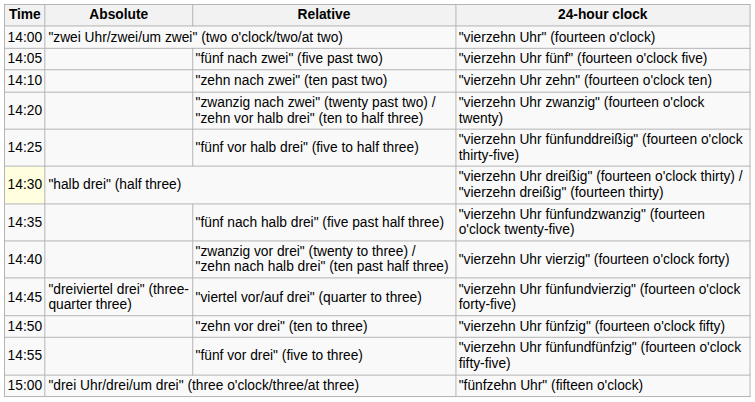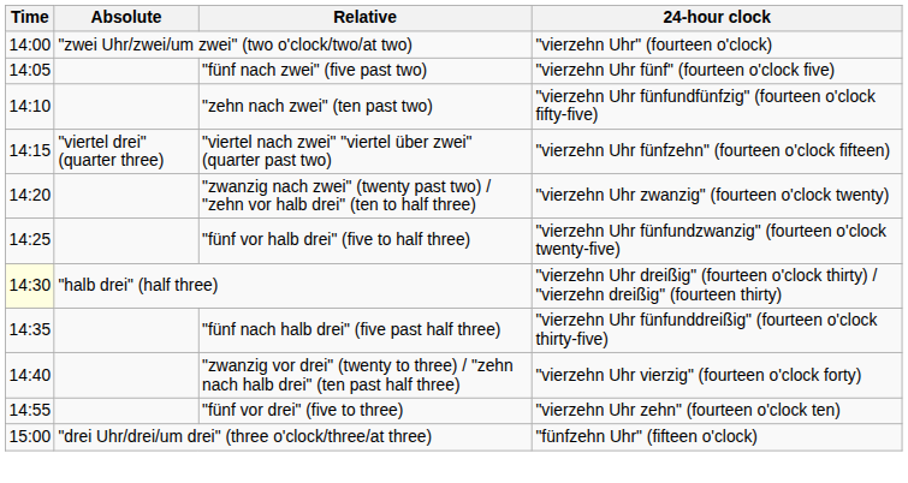"zehn nach zwei" (ten past two) | 24-hour clock: "vierzehn Uhr zehn" (fourteen o'clock ten) -> "vierzehn Uhr fünfundfünfzig" (fourteen o'clock fifty-five)
+ row: 14:15 | "viertel drei" (quarter three) | "viertel nach zwei" "viertel über zwei" (quarter past two) | "vierzehn Uhr fünfzehn" (fourteen o'clock fifteen)
"fünf vor halb drei" (five to half three) | 24-hour clock: "vierzehn Uhr fünfunddreißig" (fourteen o'clock thirty-five) -> "vierzehn Uhr fünfundzwanzig" (fourteen o'clock twenty-five)
"fünf nach halb drei" (five past half three) | 24-hour clock: "vierzehn Uhr fünfundzwanzig" (fourteen o'clock twenty-five) -> "vierzehn Uhr fünfunddreißig" (fourteen o'clock thirty-five)
- row: 14:45 | "dreiviertel drei" (three-quarter three) | "viertel vor/auf drei" (quarter to three) | "vierzehn Uhr fünfundvierzig" (fourteen o'clock forty-five)
- row: 14:50 | "zehn vor drei" (ten to three) | "vierzehn Uhr fünfzig" (fourteen o'clock fifty)
"fünf vor drei" (five to three) | 24-hour clock: "vierzehn Uhr fünfundfünfzig" (fourteen o'clock fifty-five) -> "vierzehn Uhr zehn" (fourteen o'clock ten)
